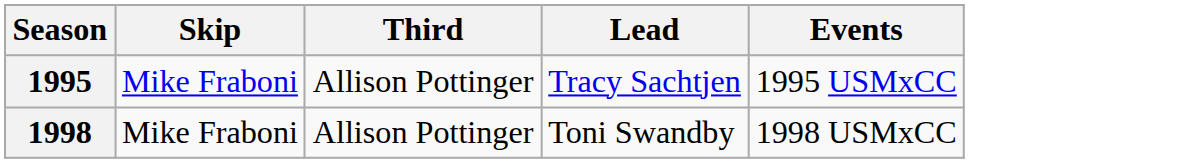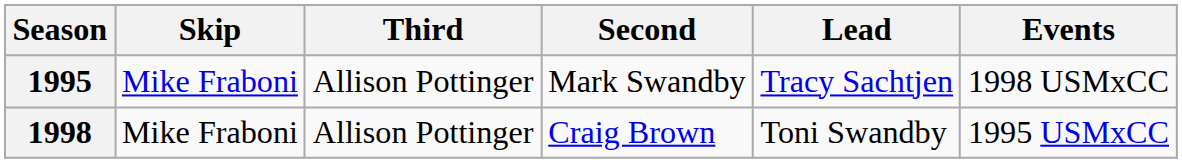+ column: Second | Mark Swandby | Craig Brown
1995 | Events: 1995 USMxCC -> 1998 USMxCC
1998 | Events: 1998 USMxCC -> 1995 USMxCC
